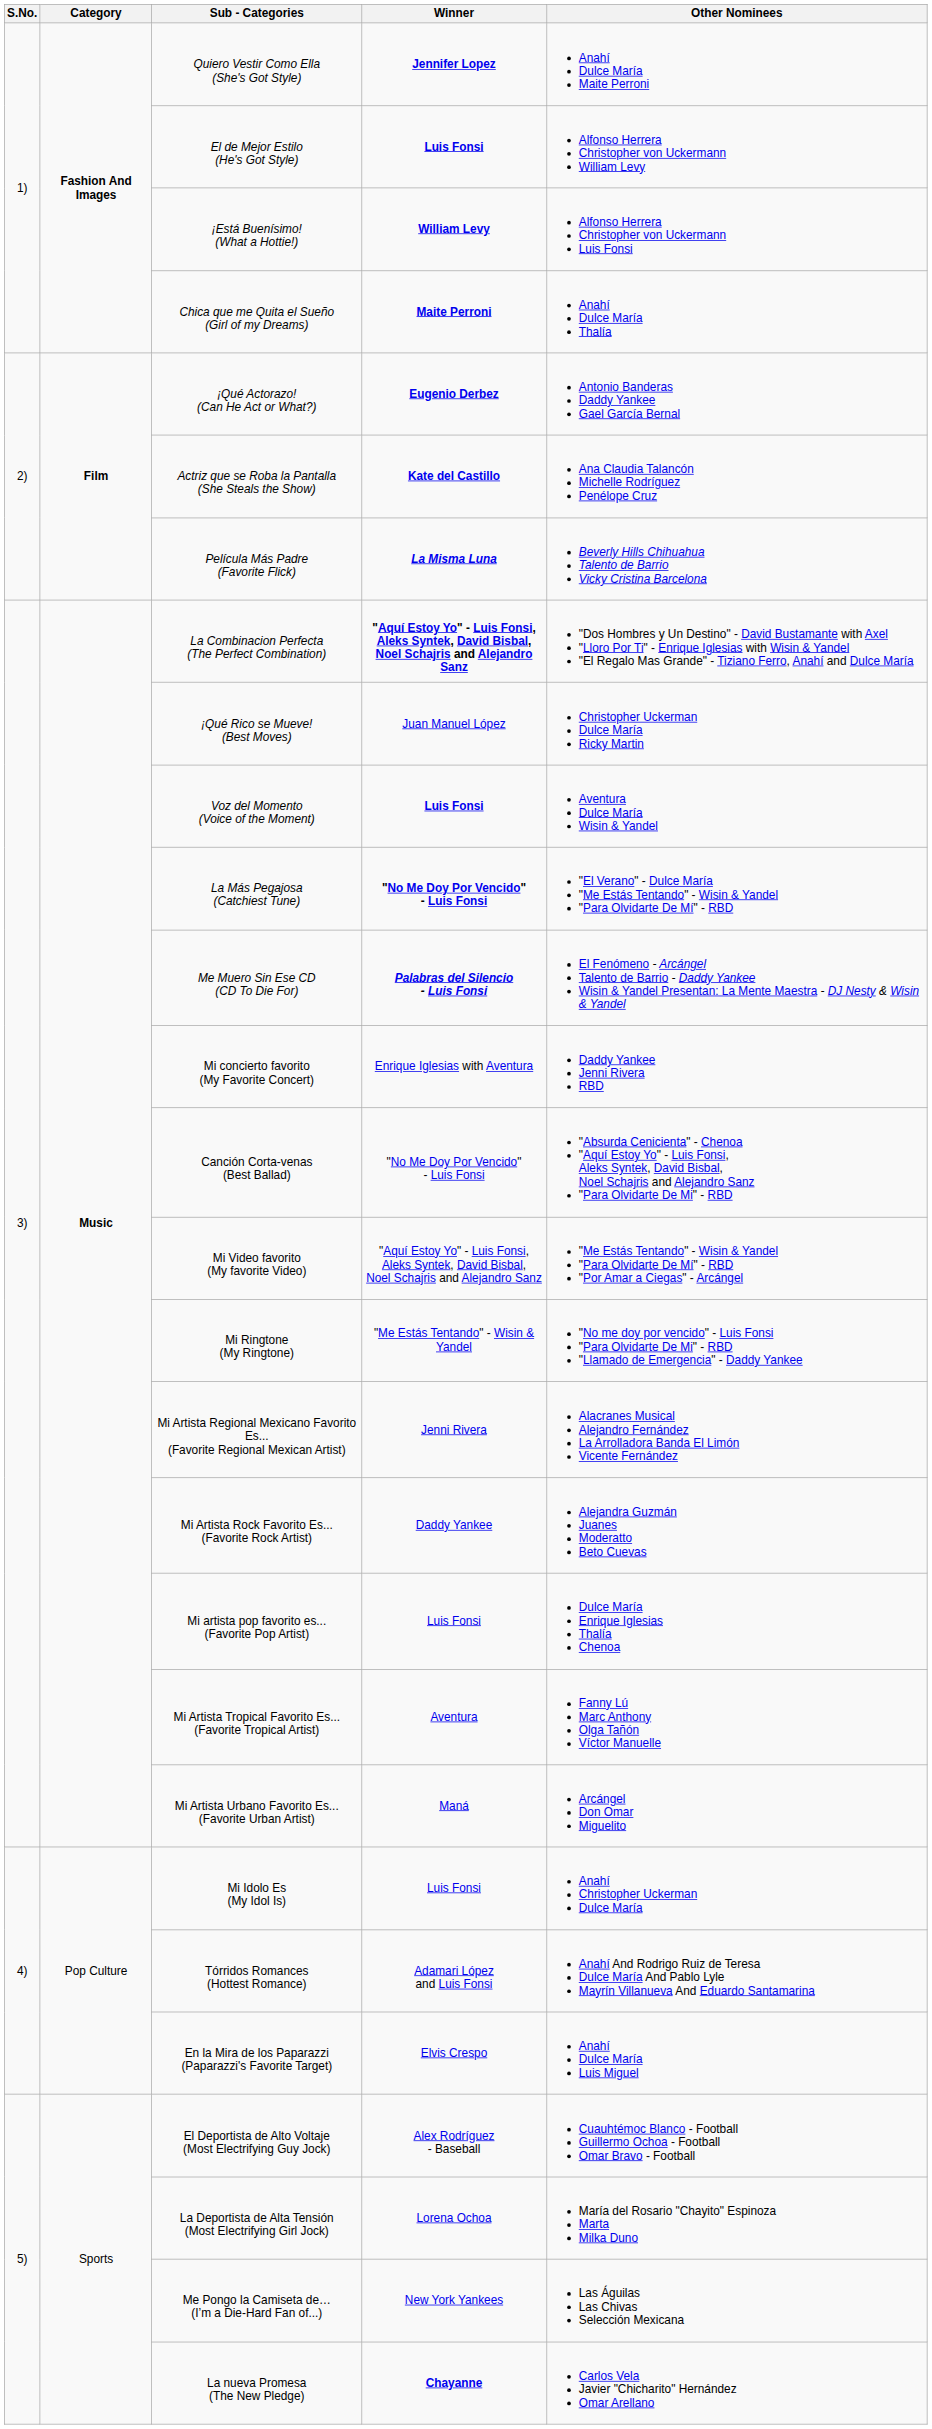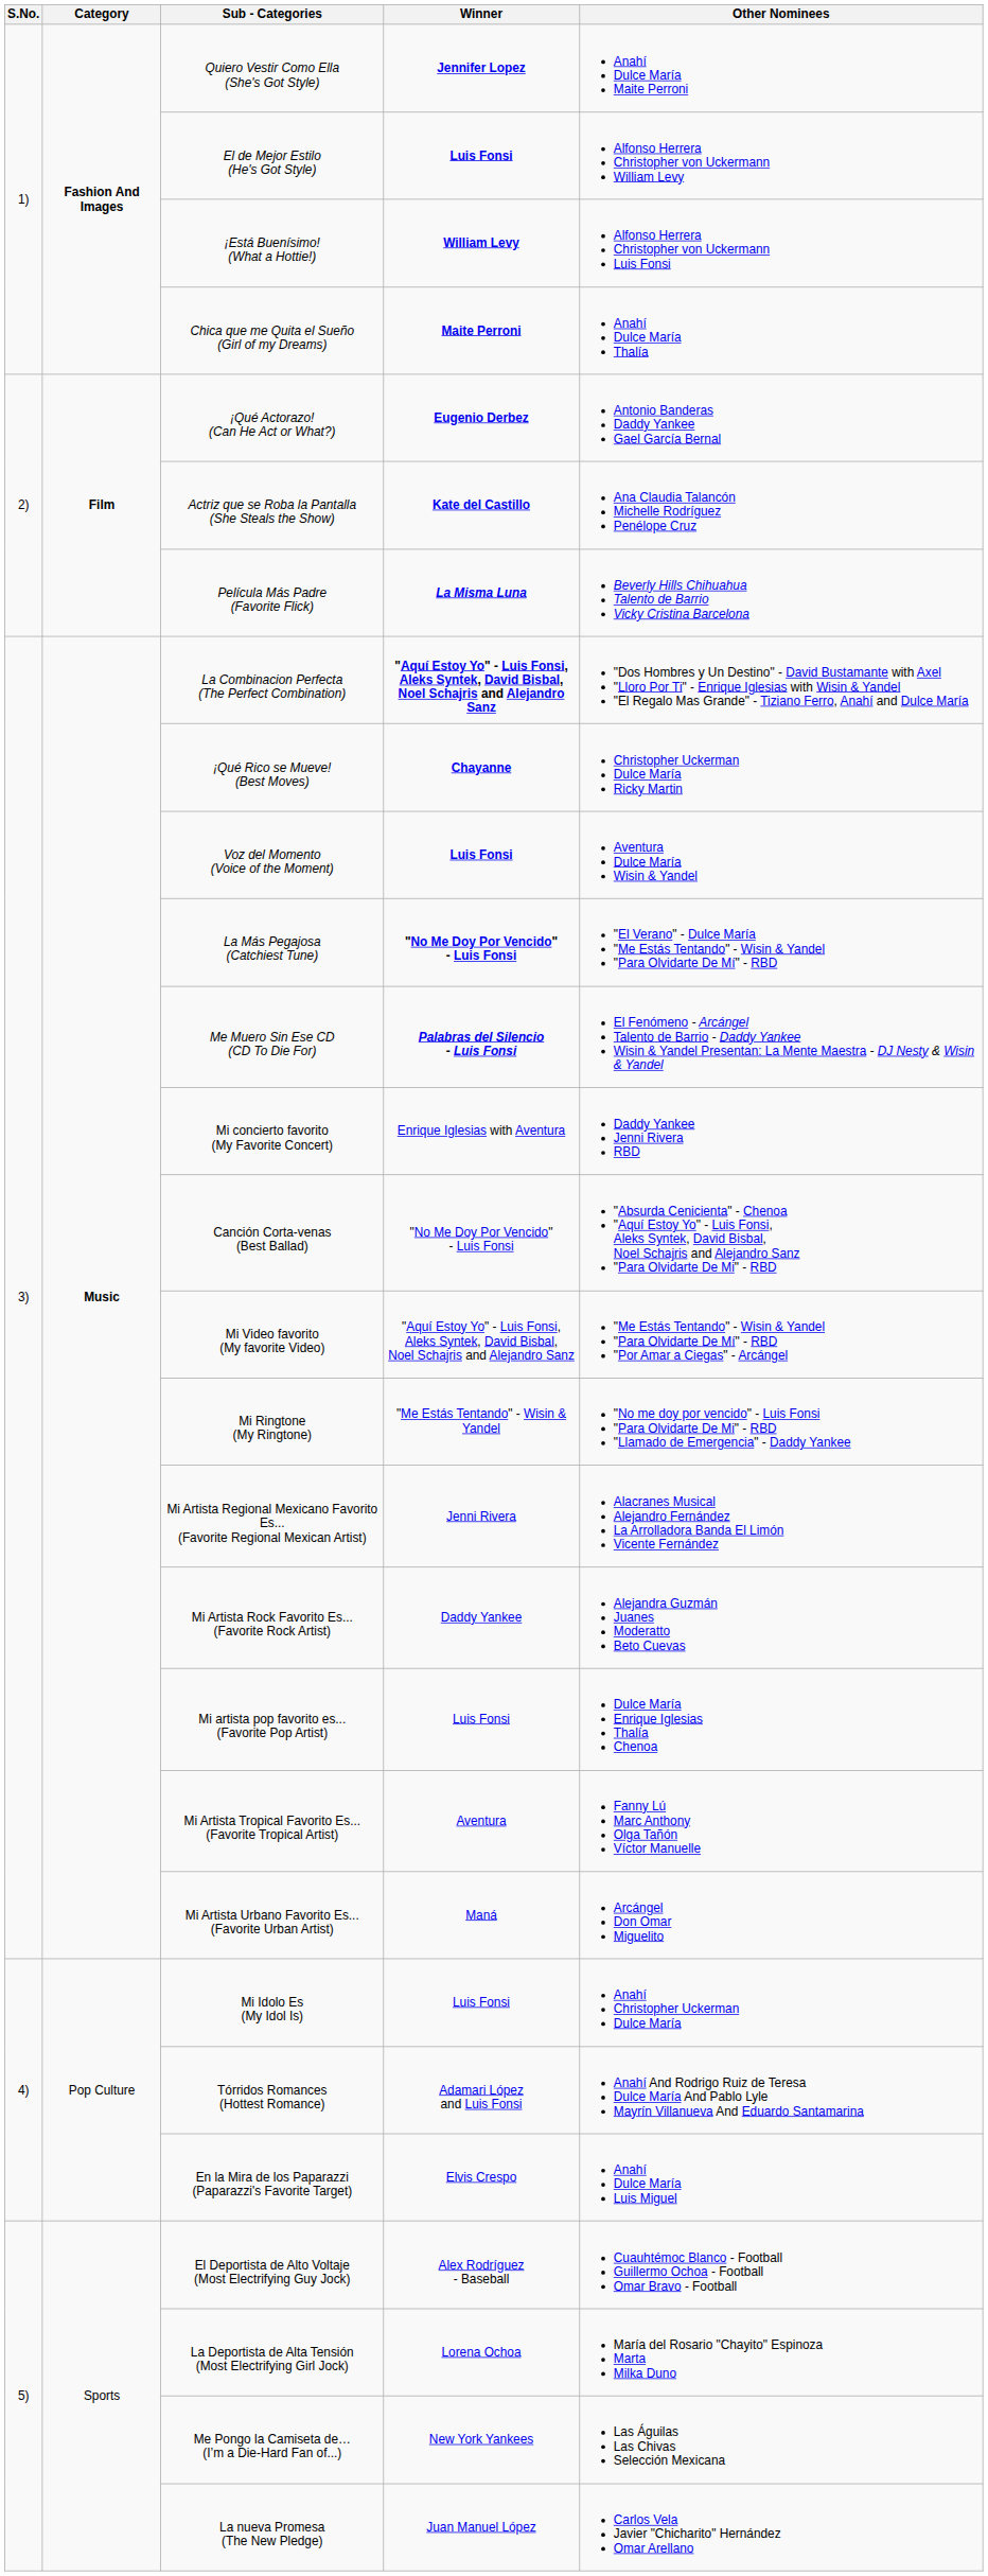¡Qué Rico se Mueve! (Best Moves) | Winner: Juan Manuel López -> Chayanne
La nueva Promesa (The New Pledge) | Winner: Chayanne -> Juan Manuel López
